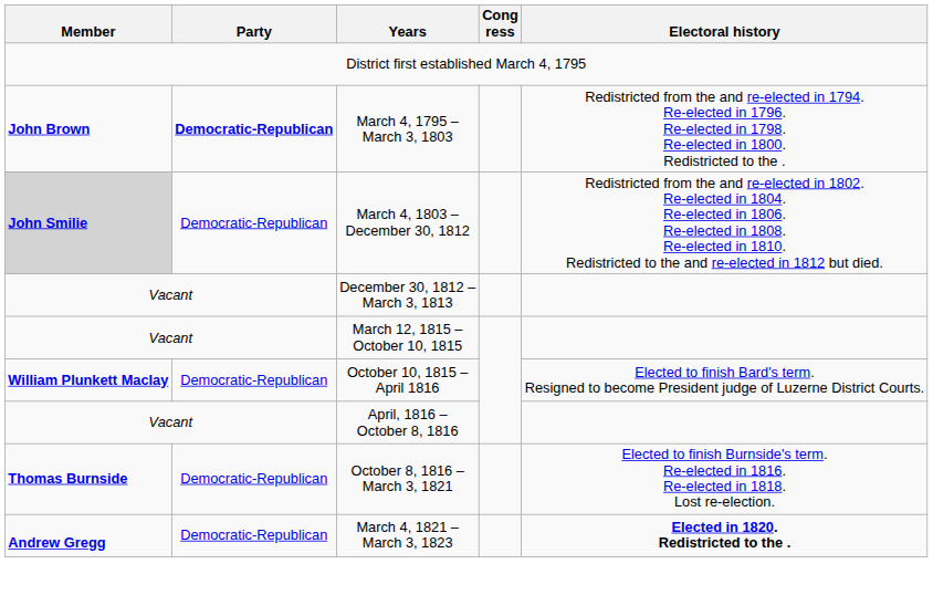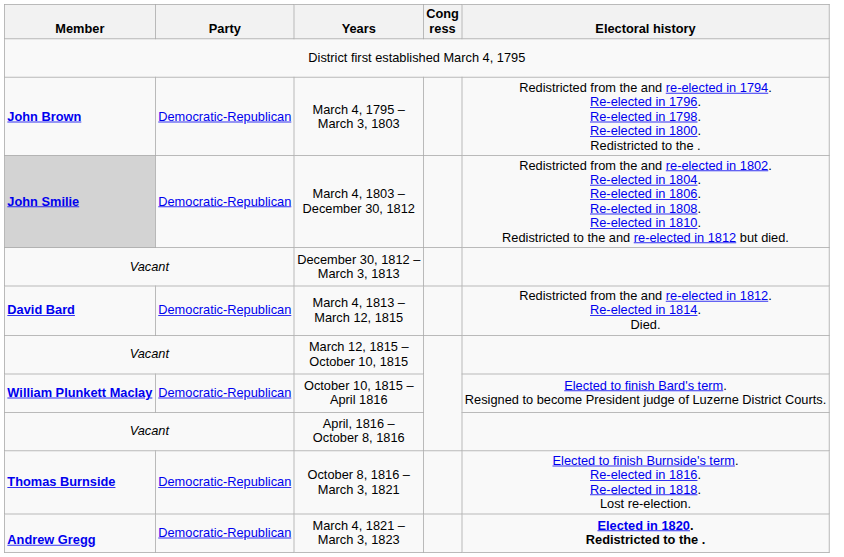March 4, 1795 – March 3, 1803 | Party: bold -> normal
+ row: David Bard | Democratic-Republican | March 4, 1813 – March 12, 1815 | Redistricted from the and re-elected in 1812. Re-elected in 1814. Died.
